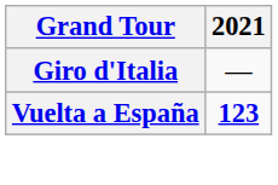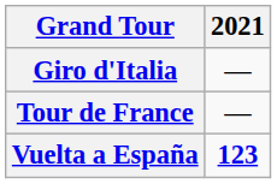+ row: Tour de France | —
